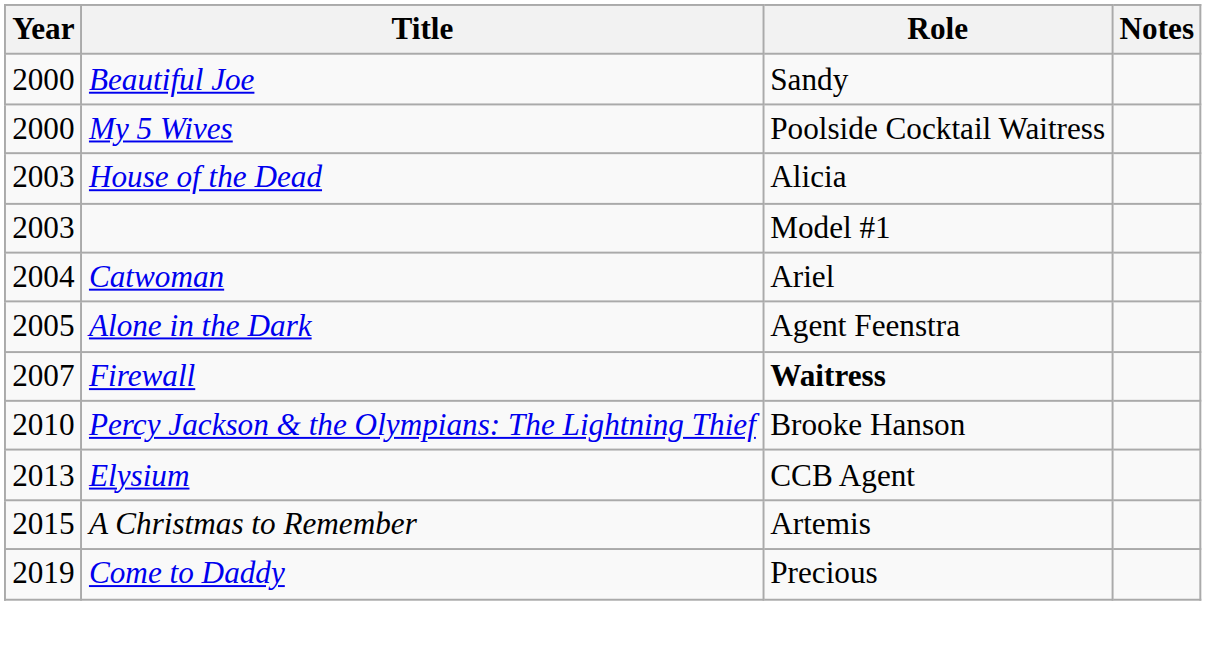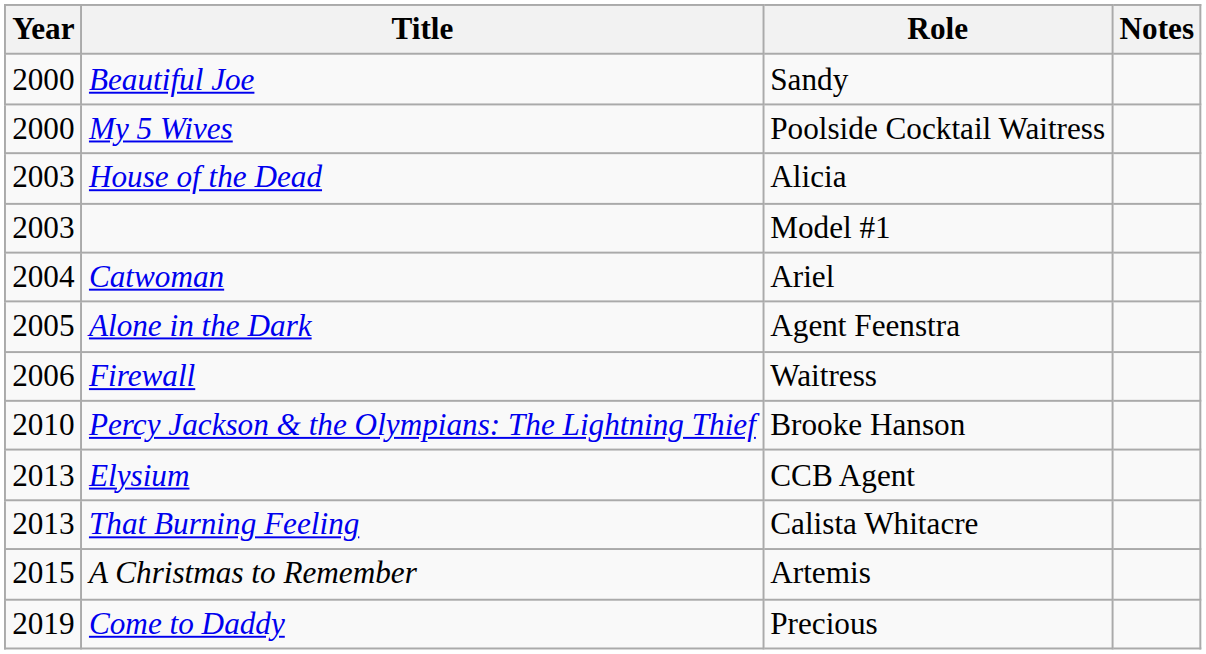Firewall | Year: 2007 -> 2006
Firewall | Role: bold -> normal
+ row: 2013 | That Burning Feeling | Calista Whitacre
